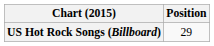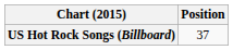US Hot Rock Songs (Billboard) | Position: 29 -> 37
